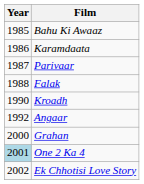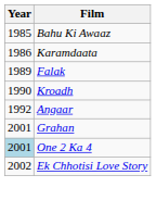- row: 1987 | Parivaar
Falak | Year: 1988 -> 1989
Grahan | Year: 2000 -> 2001
